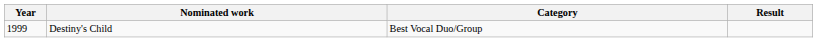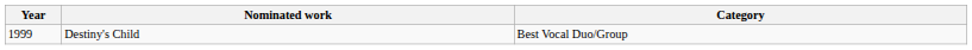- column: Result
